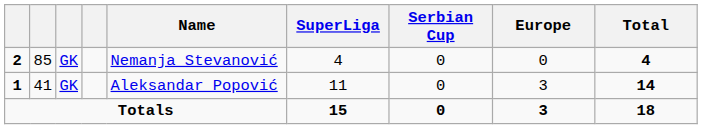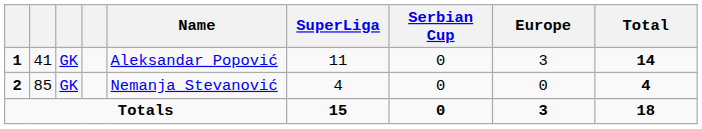rows swapped: 1 <-> 2
